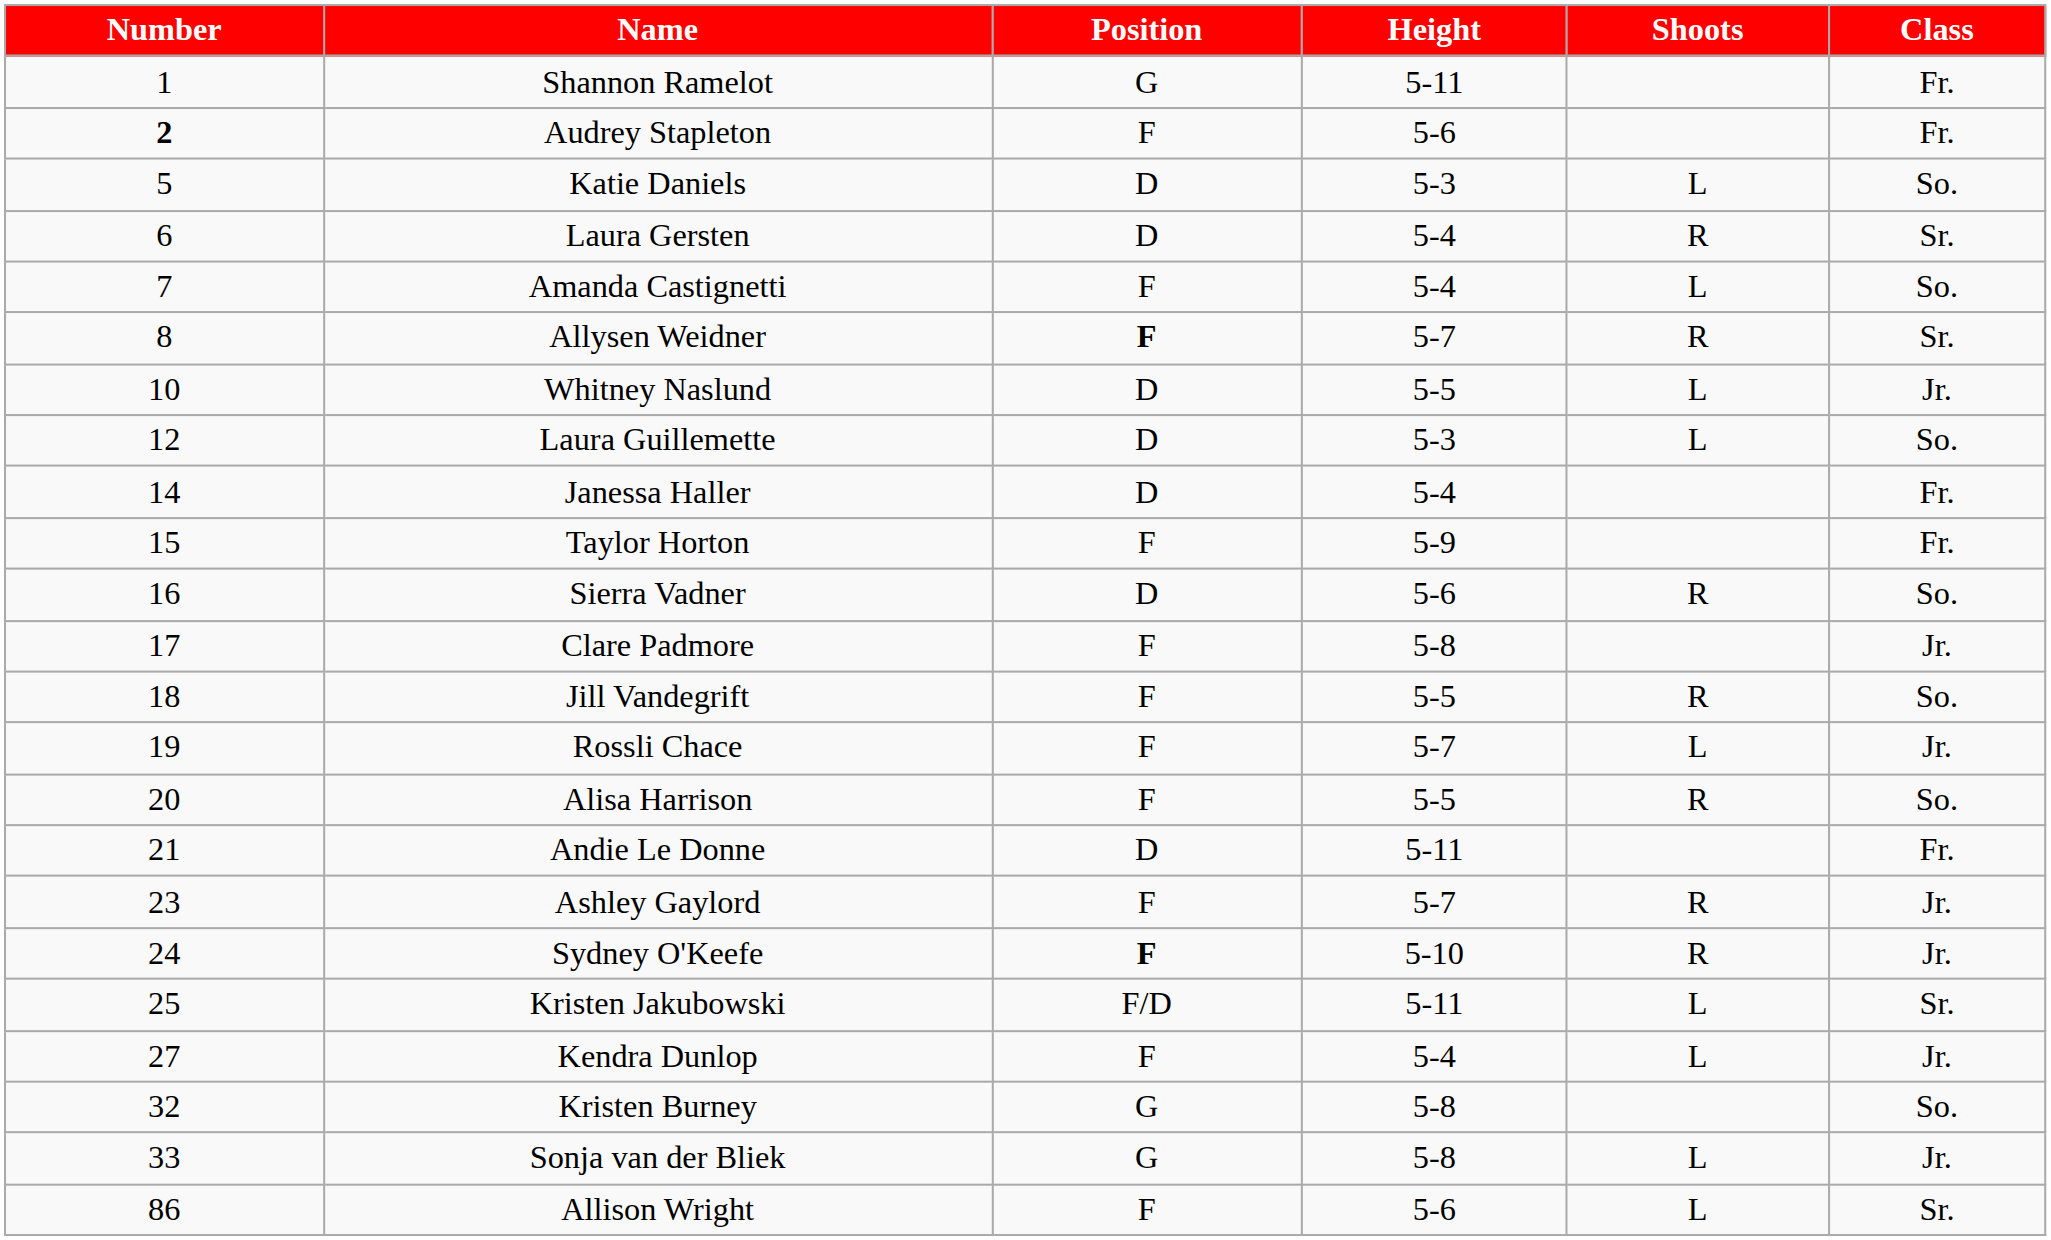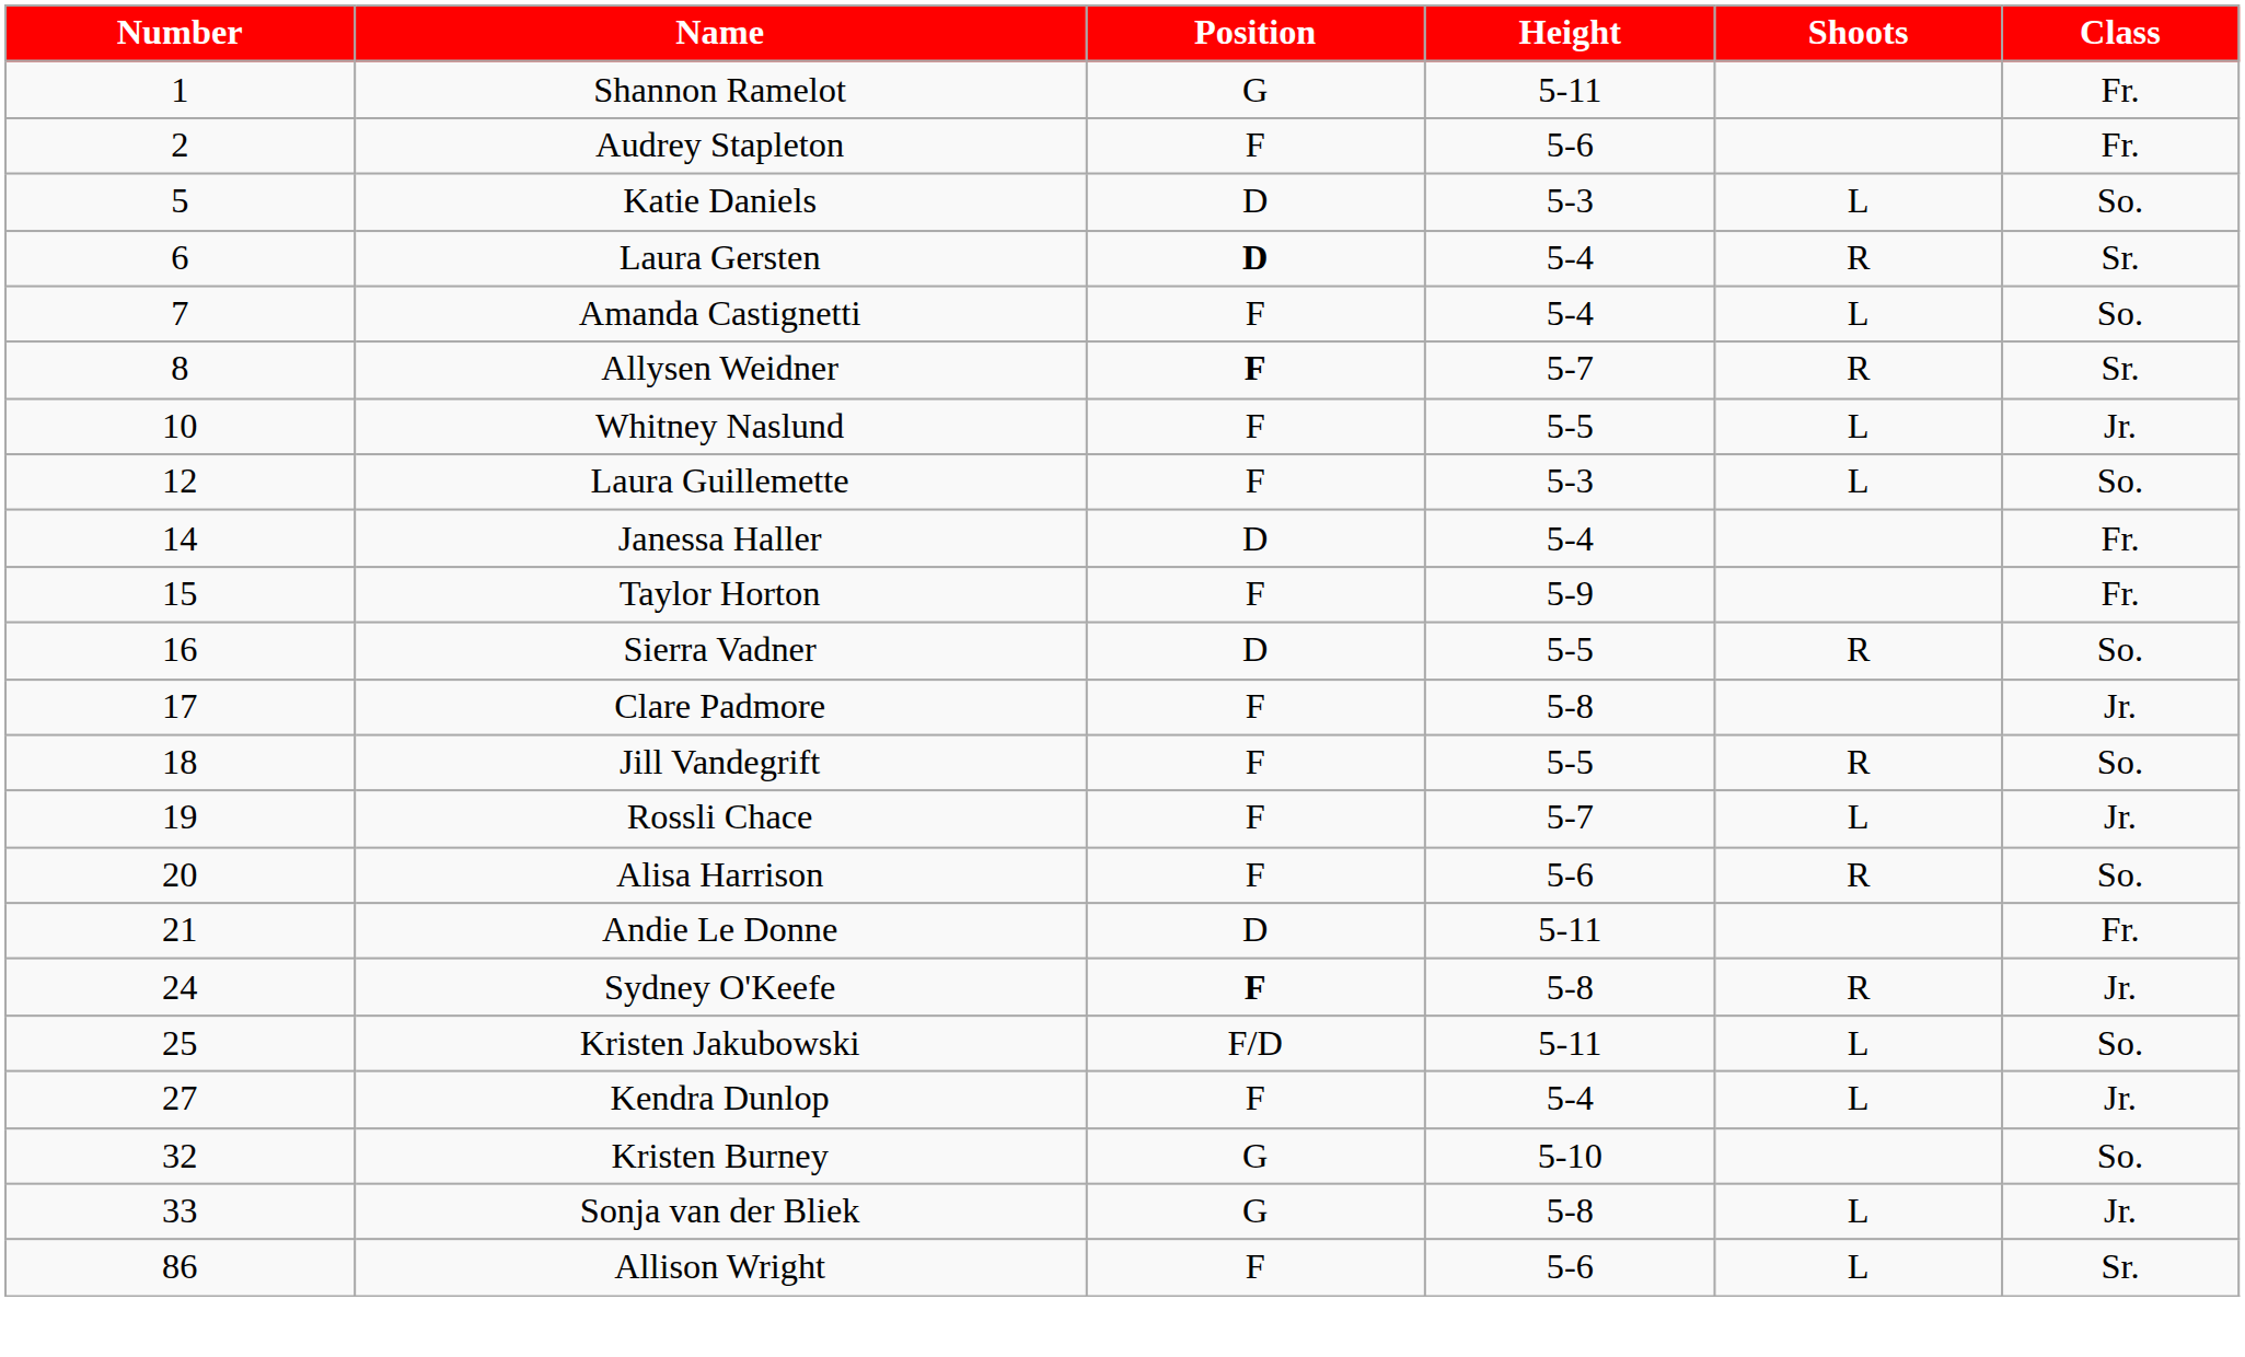Audrey Stapleton | Number: bold -> normal
Laura Gersten | Position: normal -> bold
Whitney Naslund | Position: D -> F
Laura Guillemette | Position: D -> F
Sierra Vadner | Height: 5-6 -> 5-5
Alisa Harrison | Height: 5-5 -> 5-6
- row: 23 | Ashley Gaylord | F | 5-7 | R | Jr.
Sydney O'Keefe | Height: 5-10 -> 5-8
Kristen Jakubowski | Class: Sr. -> So.
Kristen Burney | Height: 5-8 -> 5-10
